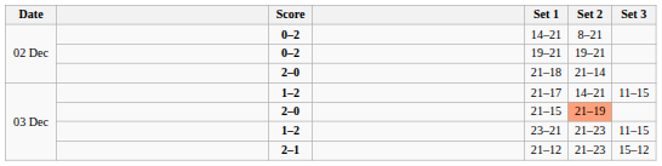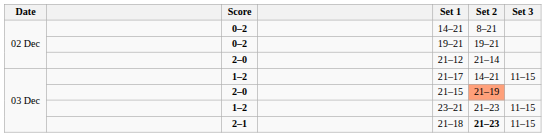02 Dec / 2–0 | Set 1: 21–18 -> 21–12
2–1 | Set 1: 21–12 -> 21–18
2–1 | Set 2: normal -> bold
2–1 | Set 3: 15–12 -> 11–15
